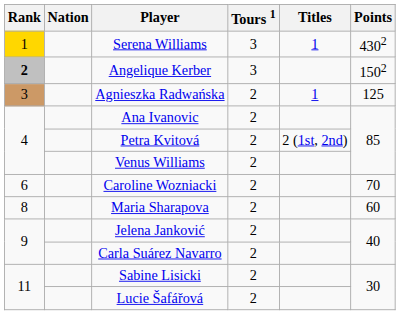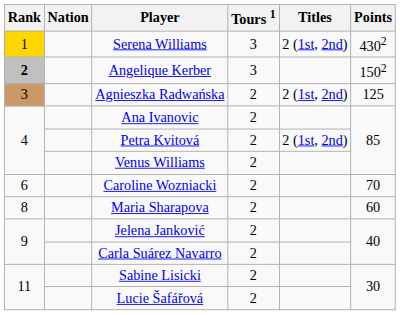Serena Williams | Titles: 1 -> 2 (1st, 2nd)
Agnieszka Radwańska | Titles: 1 -> 2 (1st, 2nd)
